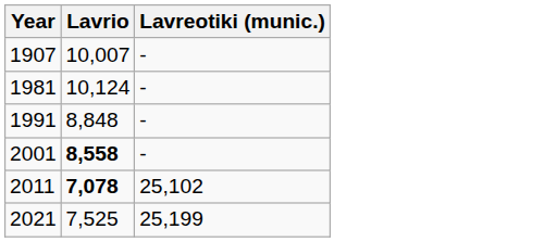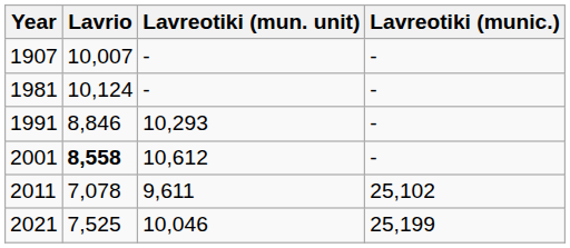+ column: Lavreotiki (mun. unit) | - | - | 10,293 | 10,612 | 9,611 | 10,046
1991 | Lavrio: 8,848 -> 8,846
2011 | Lavrio: bold -> normal
